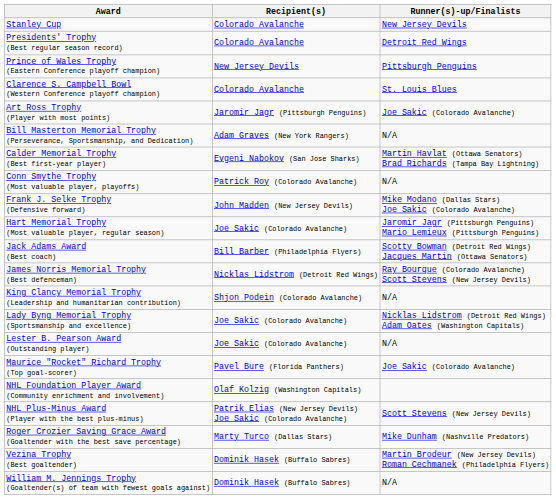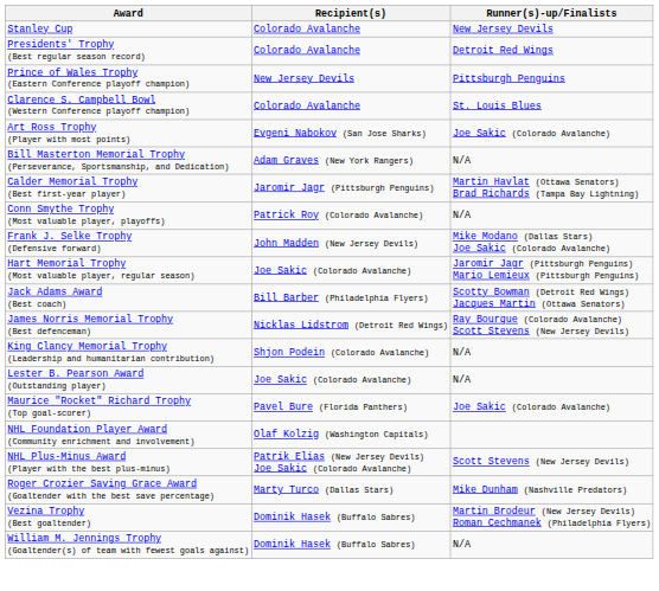Art Ross Trophy (Player with most points) | Recipient(s): Jaromir Jagr (Pittsburgh Penguins) -> Evgeni Nabokov (San Jose Sharks)
Calder Memorial Trophy (Best first-year player) | Recipient(s): Evgeni Nabokov (San Jose Sharks) -> Jaromir Jagr (Pittsburgh Penguins)
- row: Lady Byng Memorial Trophy (Sportsmanship and excellence) | Joe Sakic (Colorado Avalanche) | Nicklas Lidstrom (Detroit Red Wings) Adam Oates (Washington Capitals)
